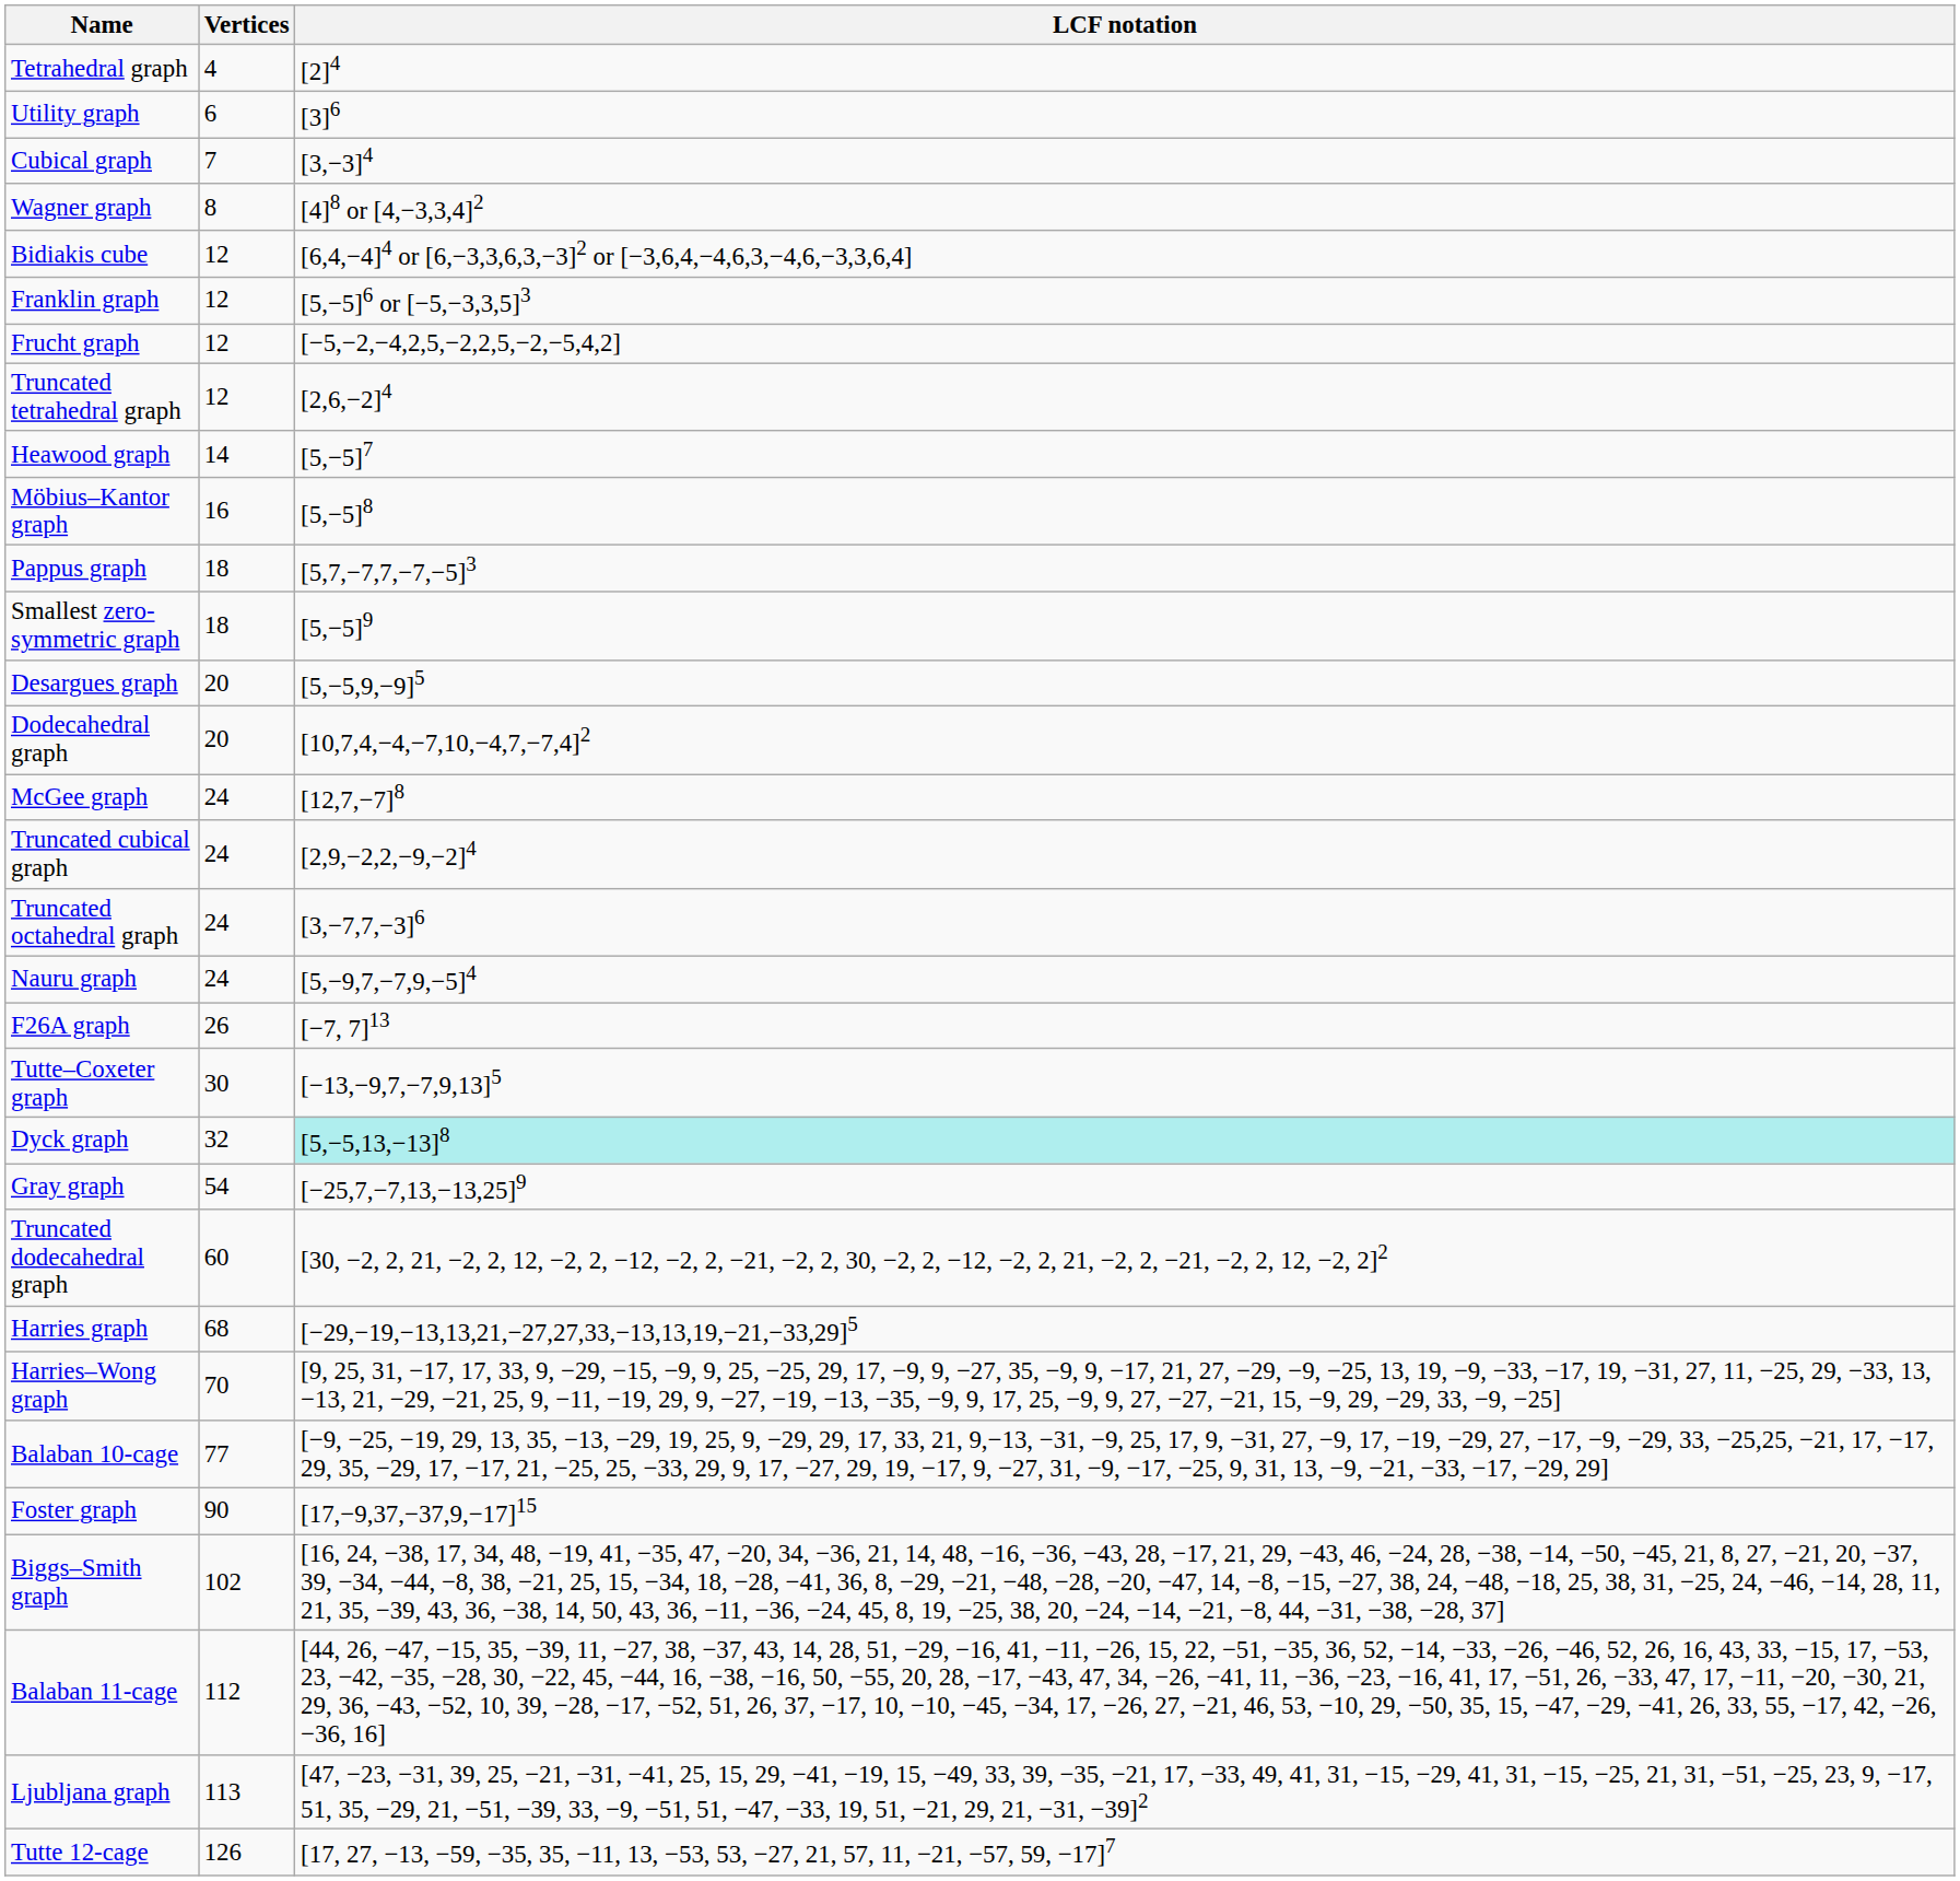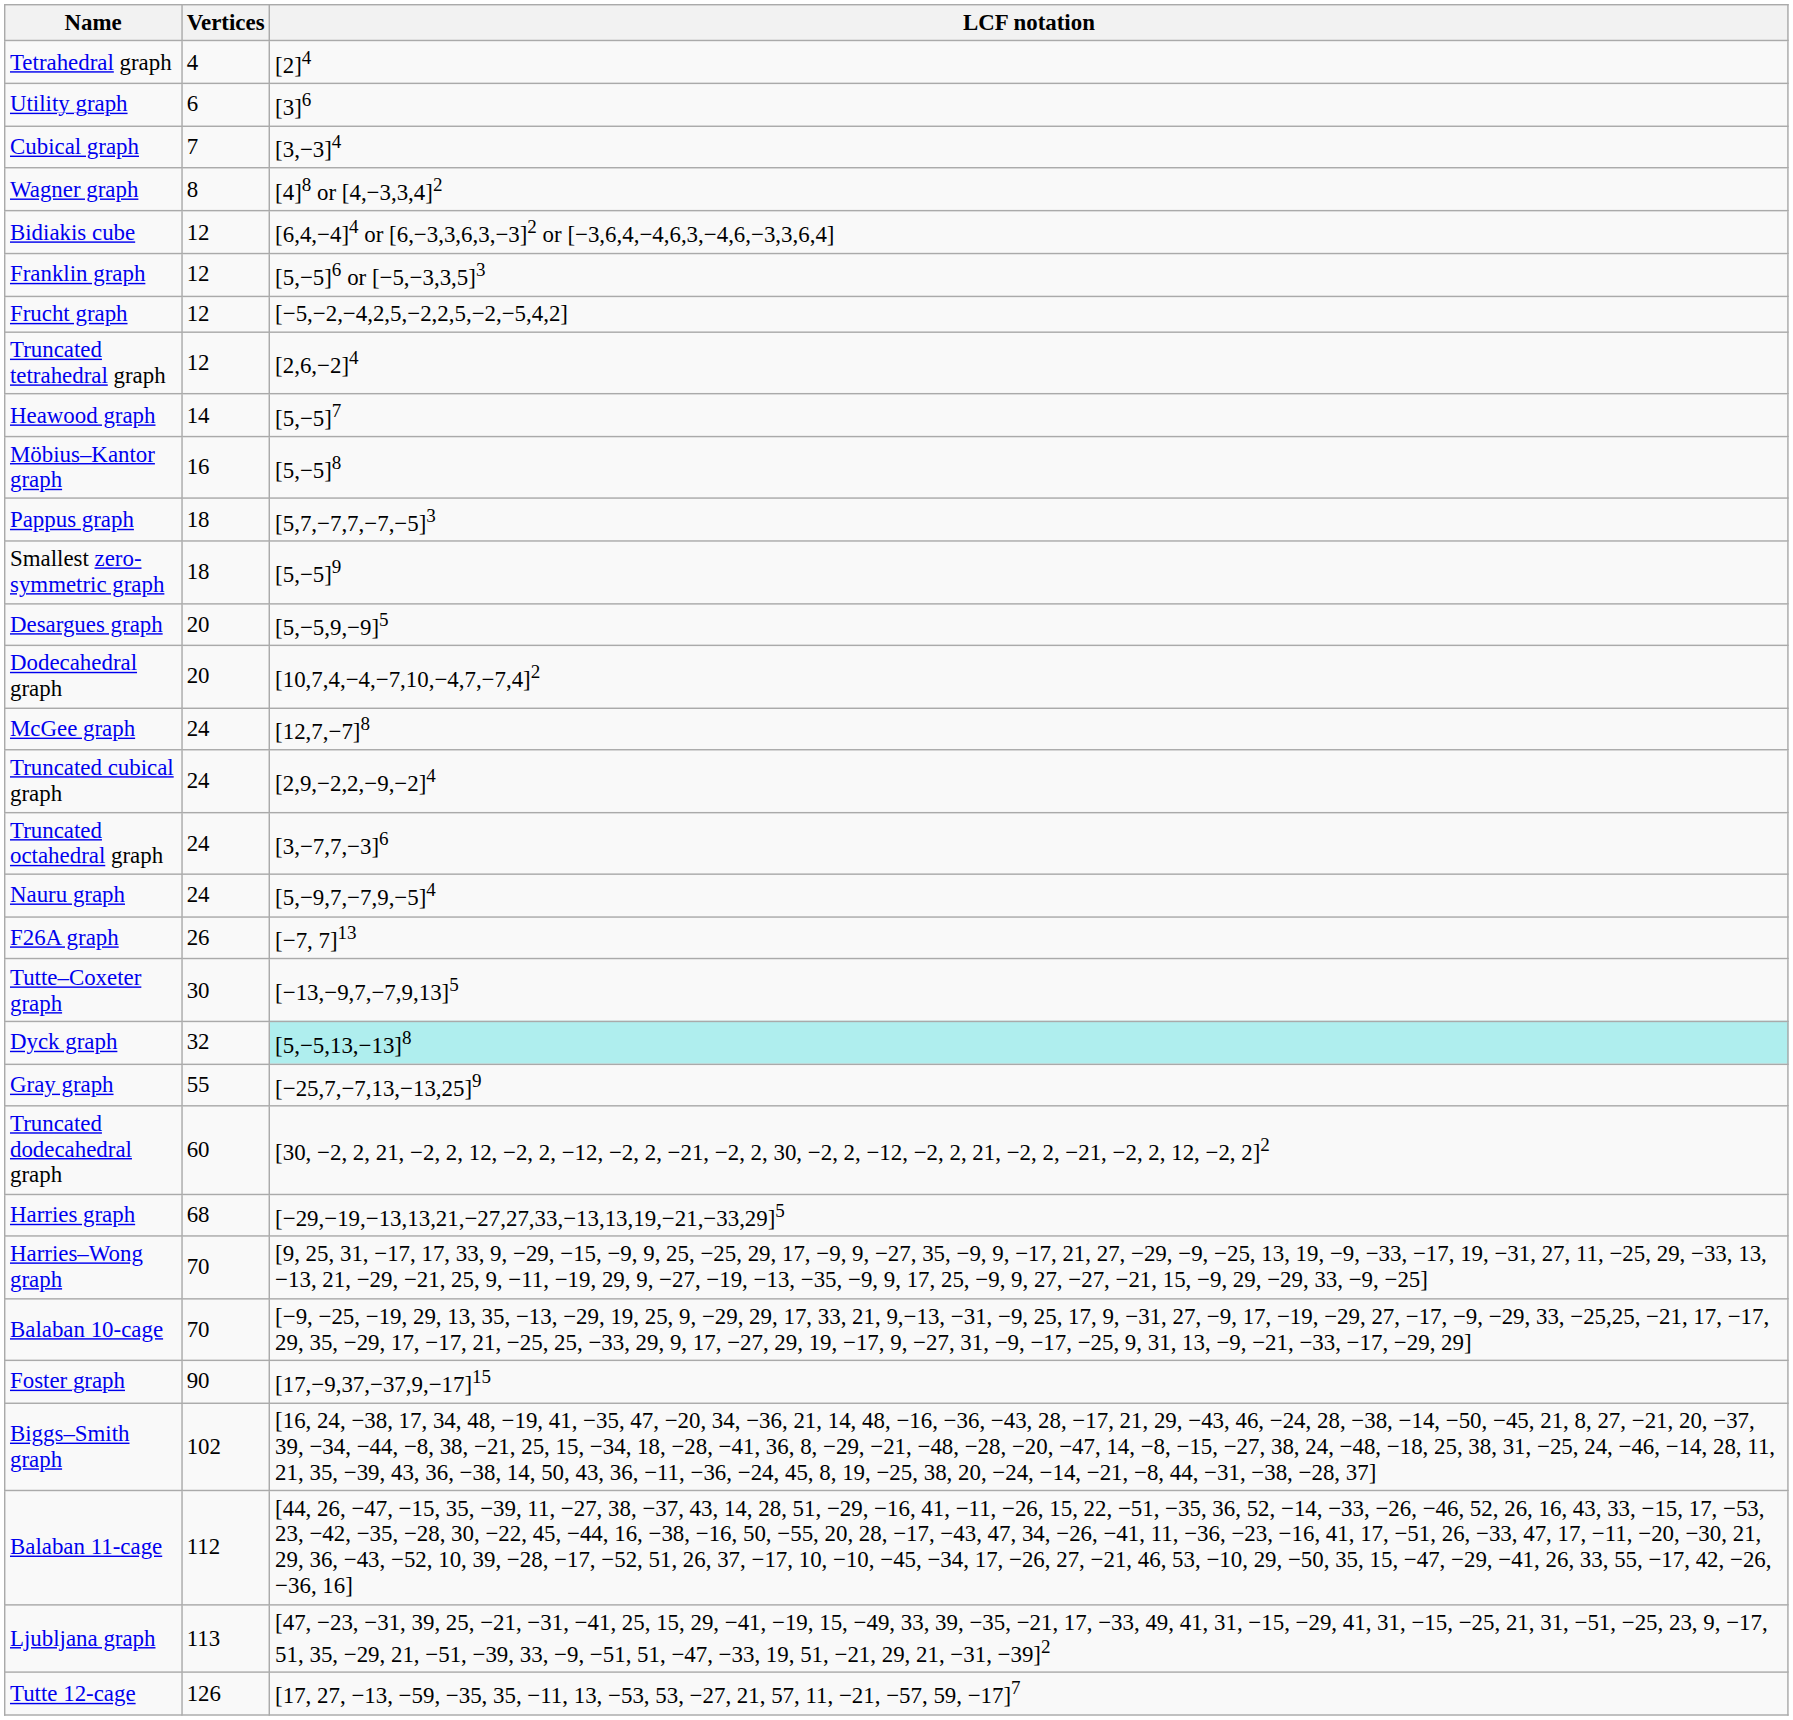Gray graph | Vertices: 54 -> 55
Balaban 10-cage | Vertices: 77 -> 70
